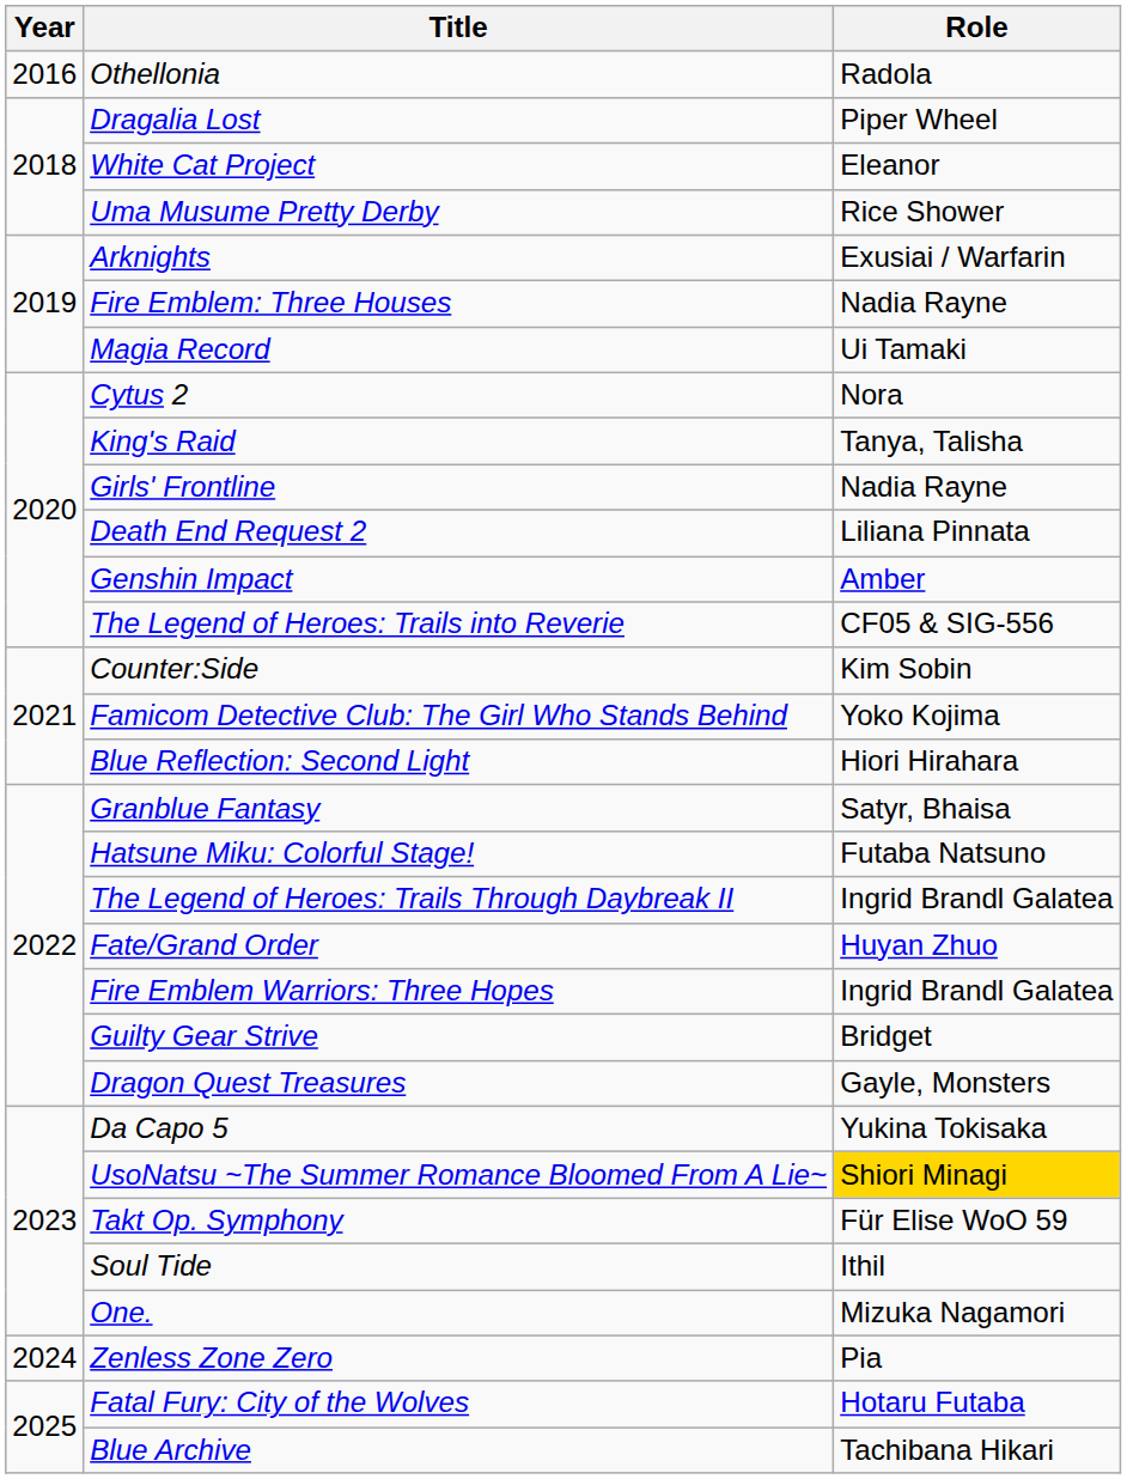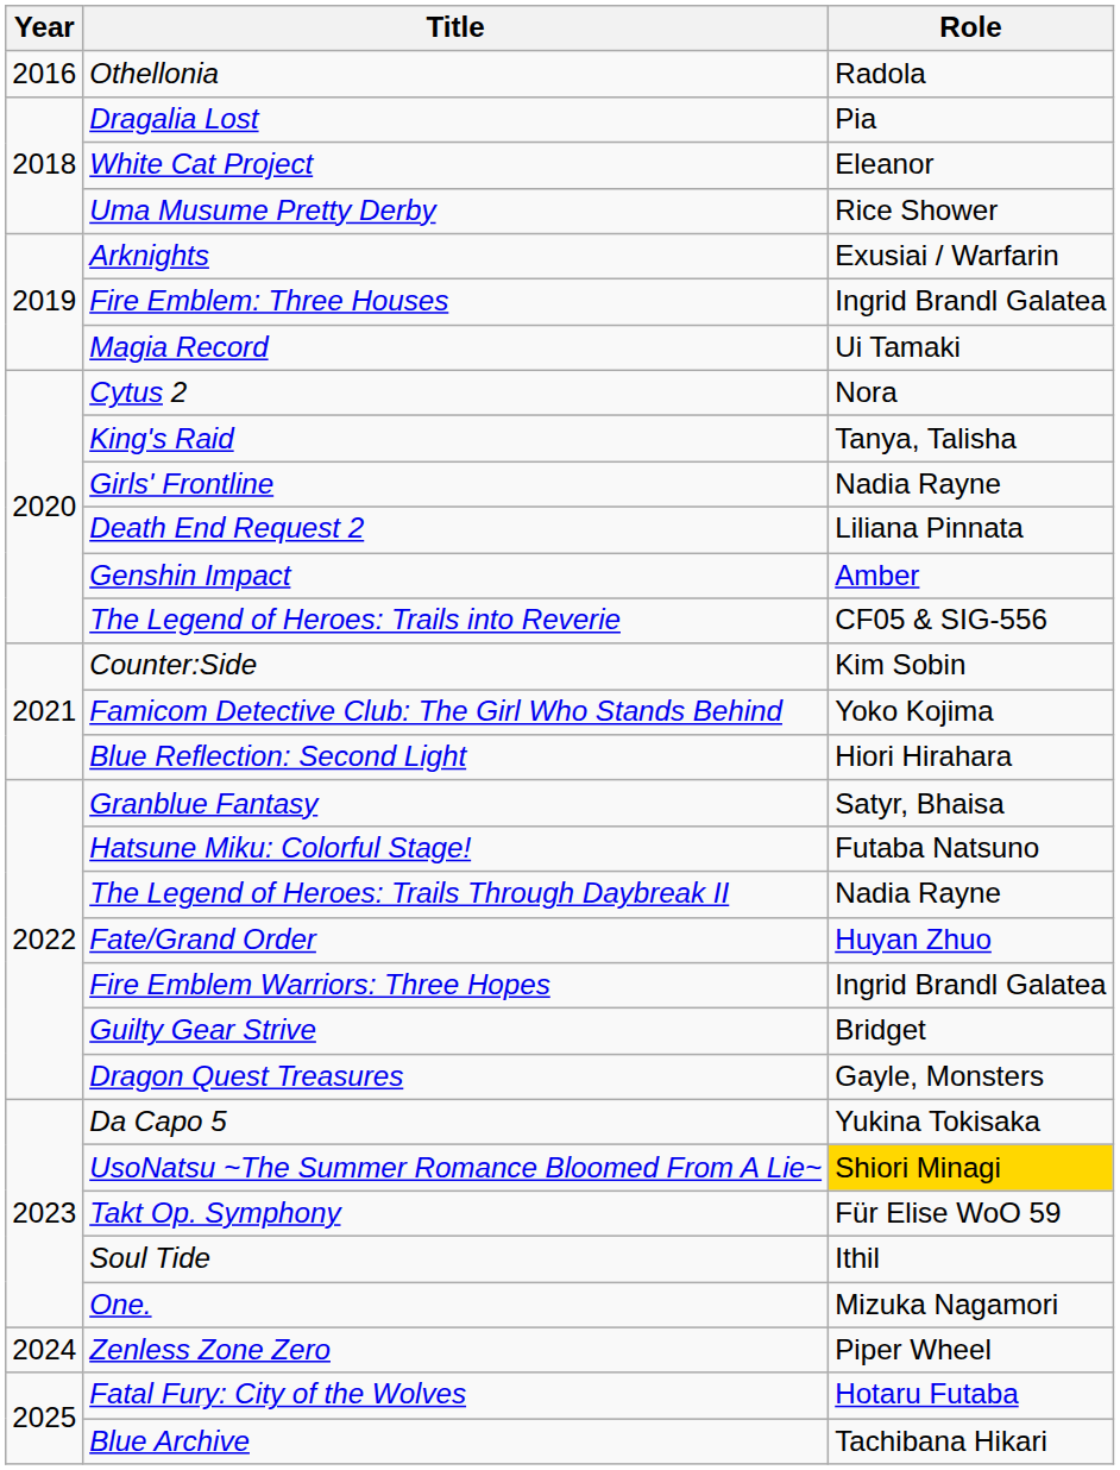Dragalia Lost | Role: Piper Wheel -> Pia
Fire Emblem: Three Houses | Role: Nadia Rayne -> Ingrid Brandl Galatea
The Legend of Heroes: Trails Through Daybreak II | Role: Ingrid Brandl Galatea -> Nadia Rayne
Zenless Zone Zero | Role: Pia -> Piper Wheel
